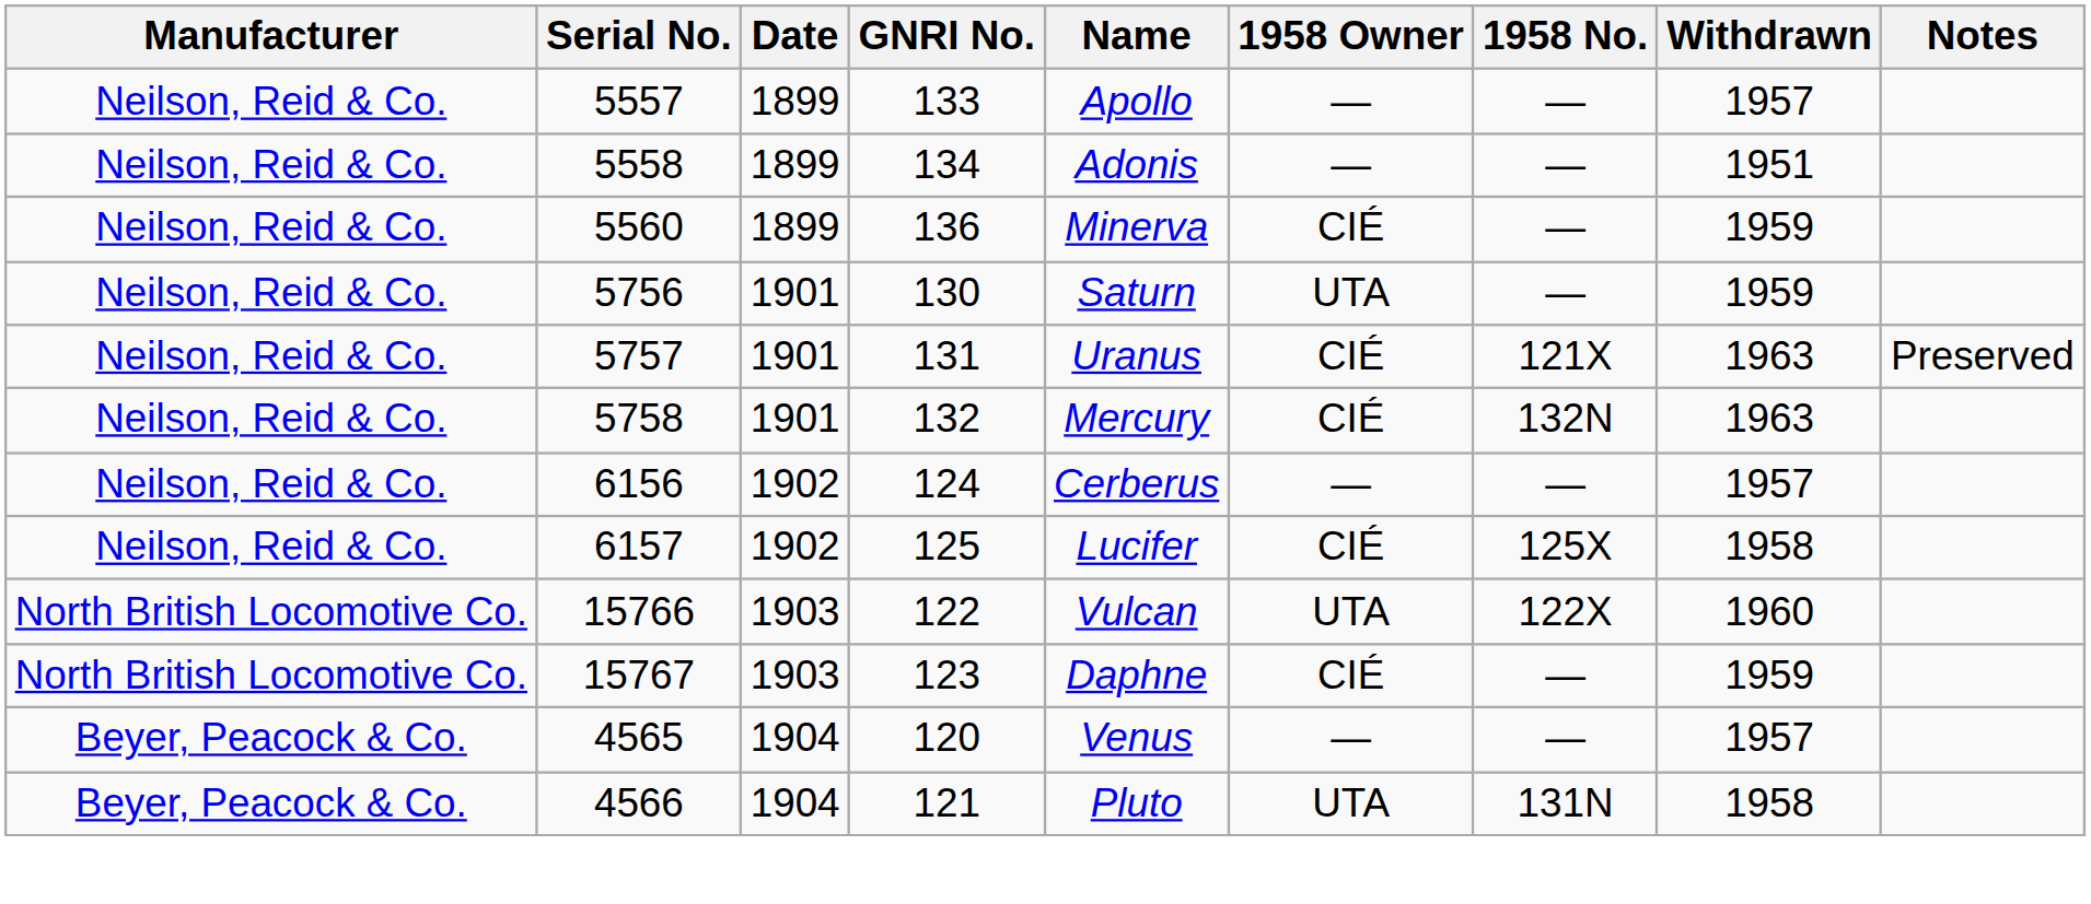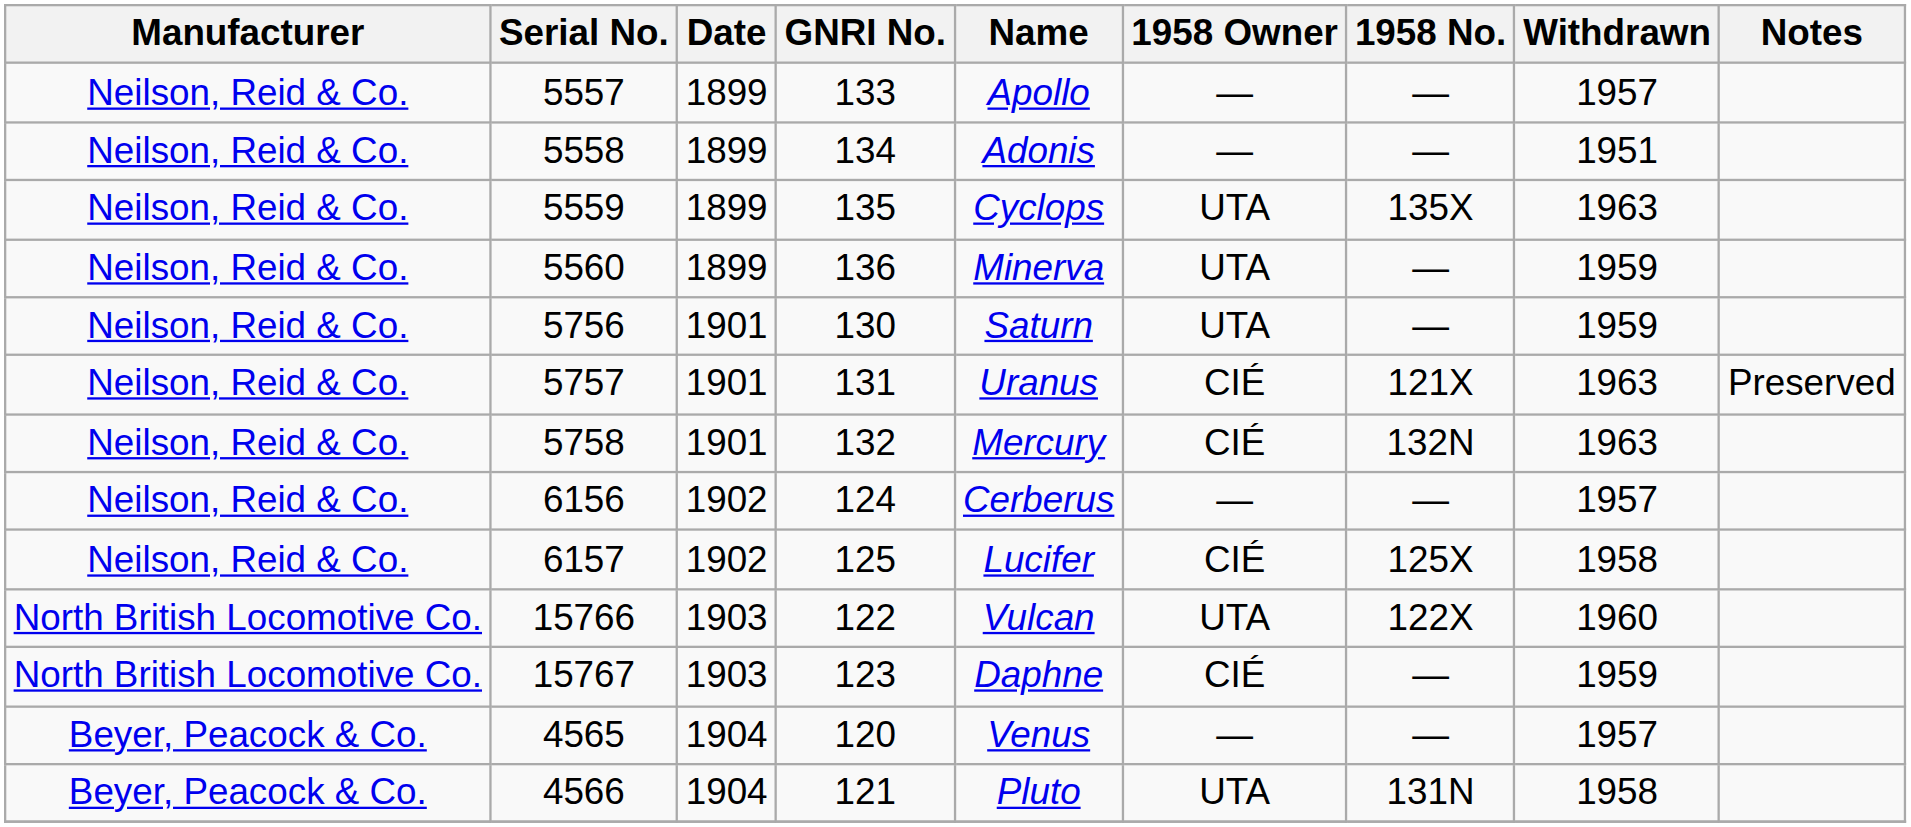+ row: Neilson, Reid & Co. | 5559 | 1899 | 135 | Cyclops | UTA | 135X | 1963
5560 | 1958 Owner: CIÉ -> UTA
